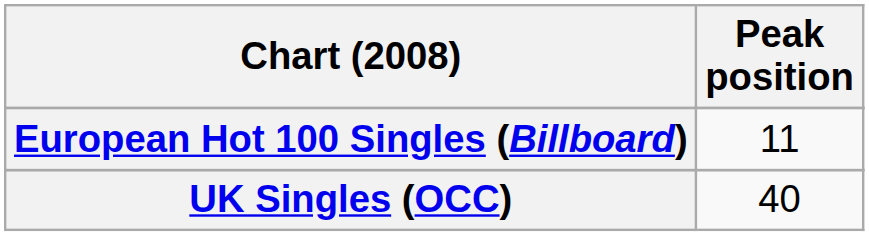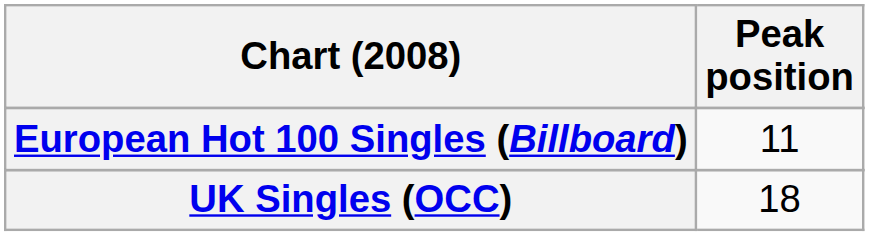UK Singles (OCC) | Peak position: 40 -> 18
